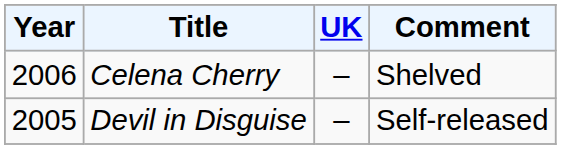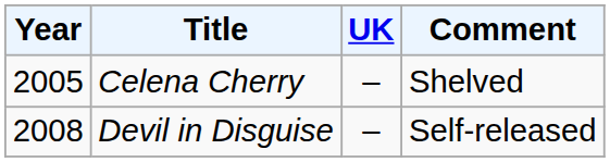Celena Cherry | Year: 2006 -> 2005
Devil in Disguise | Year: 2005 -> 2008
